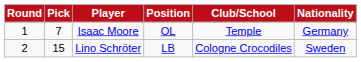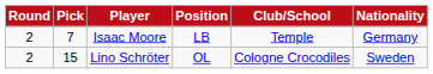Isaac Moore | Round: 1 -> 2
Isaac Moore | Position: OL -> LB
Lino Schröter | Position: LB -> OL
